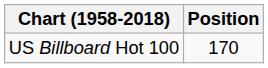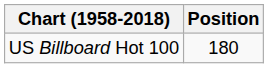US Billboard Hot 100 | Position: 170 -> 180
